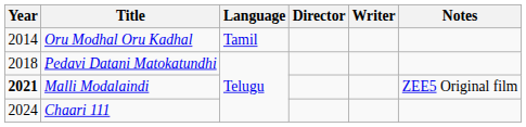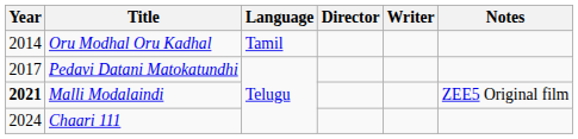Pedavi Datani Matokatundhi | Year: 2018 -> 2017
